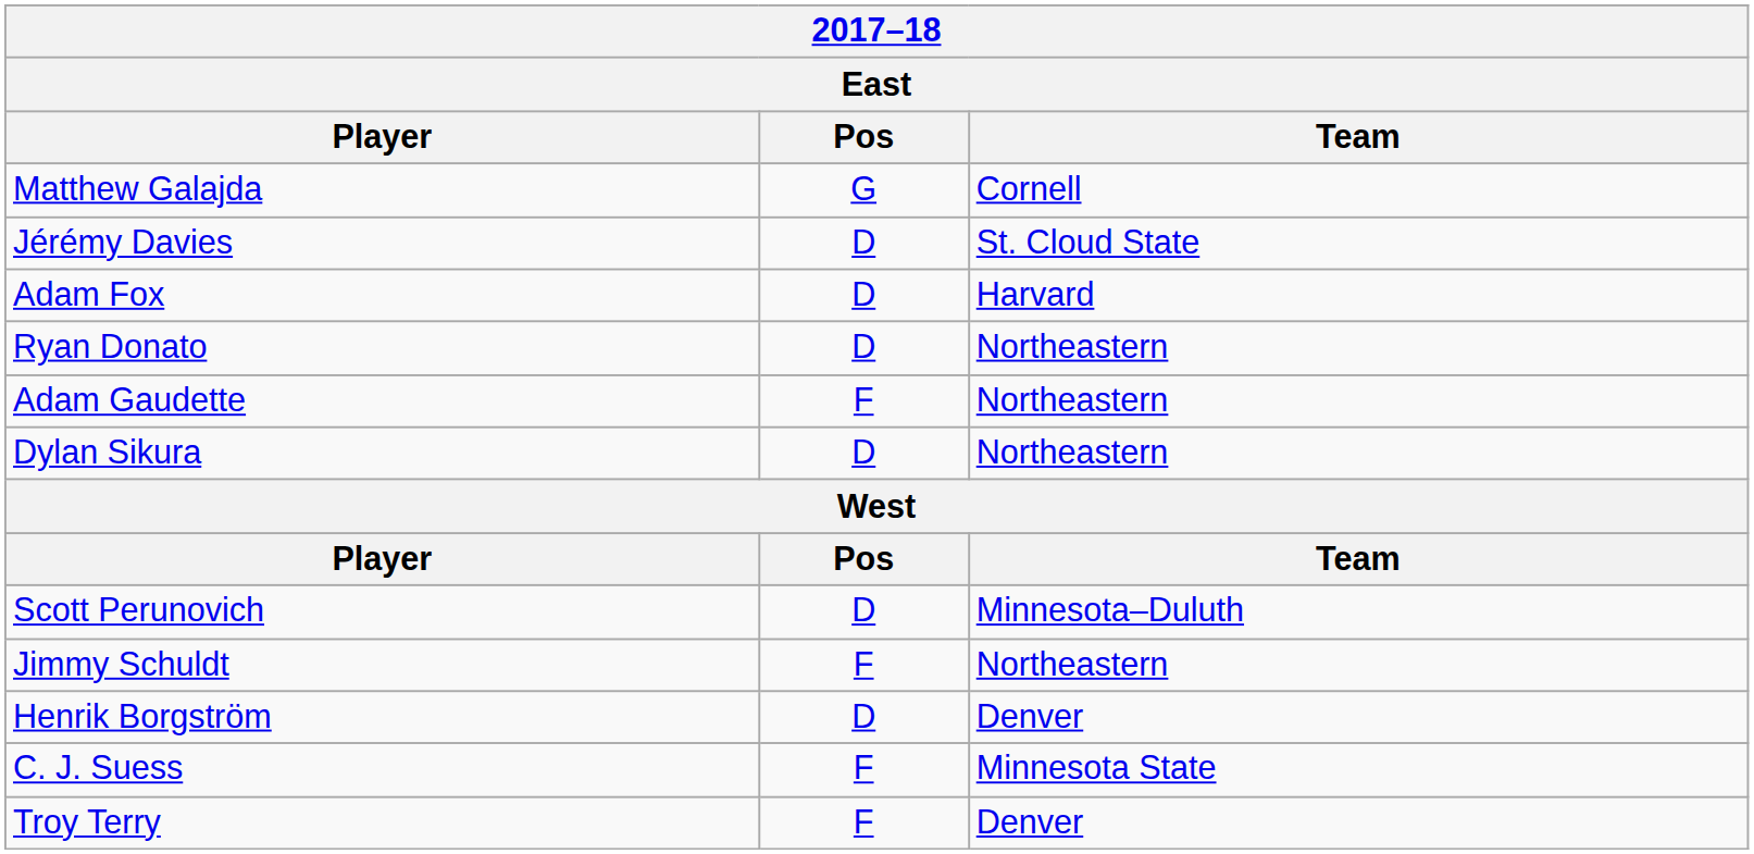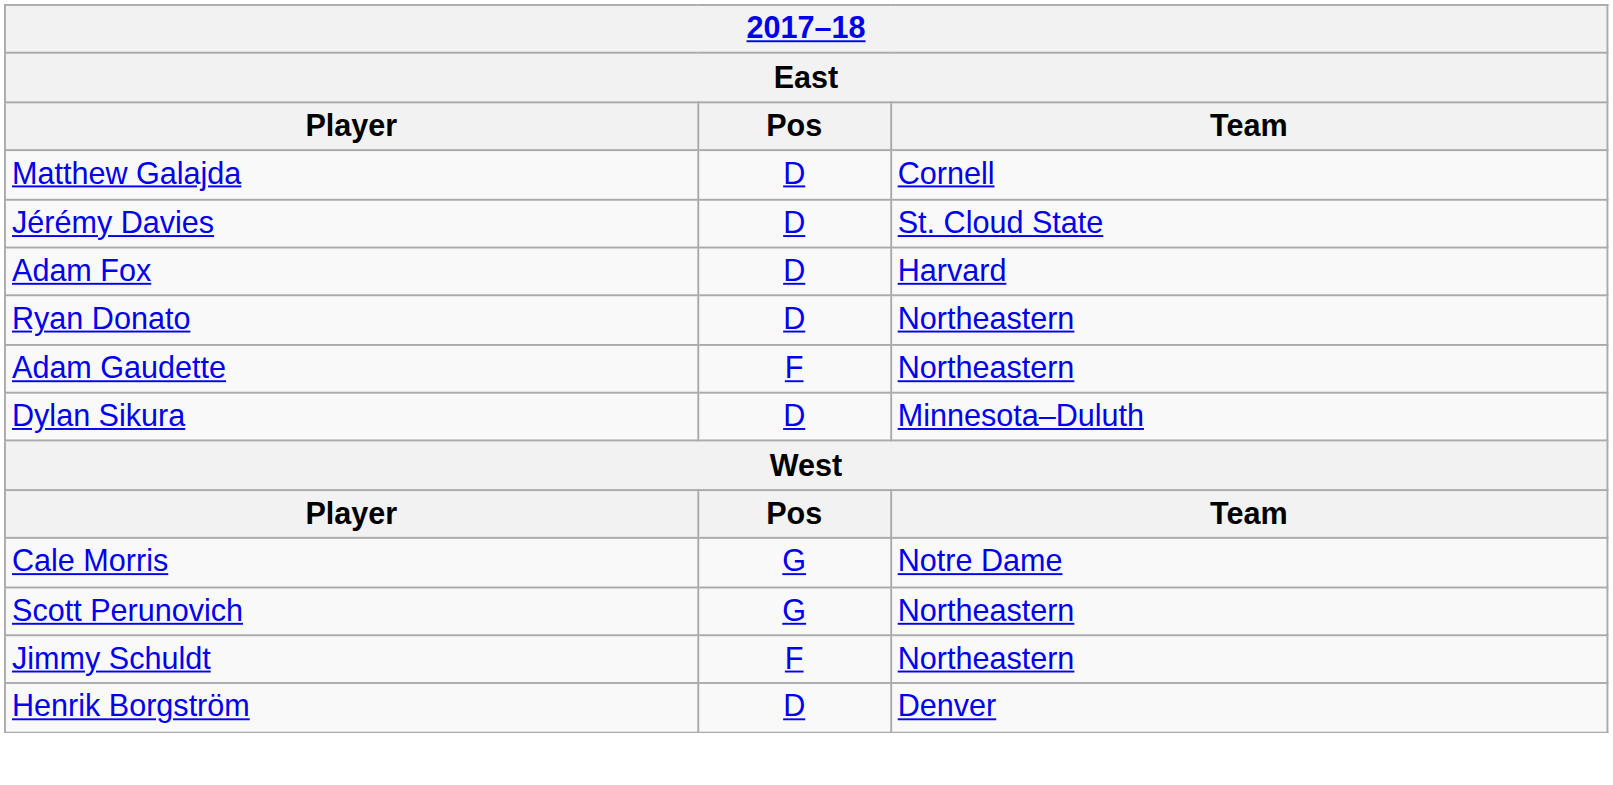Matthew Galajda | Pos: G -> D
Dylan Sikura | Team: Northeastern -> Minnesota–Duluth
+ row: Cale Morris | G | Notre Dame
Scott Perunovich | Pos: D -> G
Scott Perunovich | Team: Minnesota–Duluth -> Northeastern
- row: C. J. Suess | F | Minnesota State
- row: Troy Terry | F | Denver
